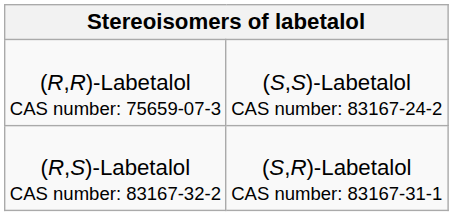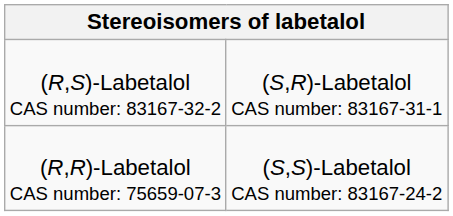rows swapped: (R,R)-Labetalol CAS number: 75659-07-3 <-> (R,S)-Labetalol CAS number: 83167-32-2
